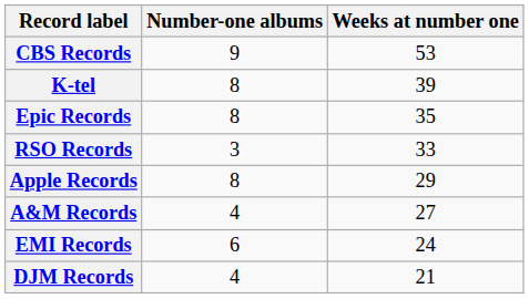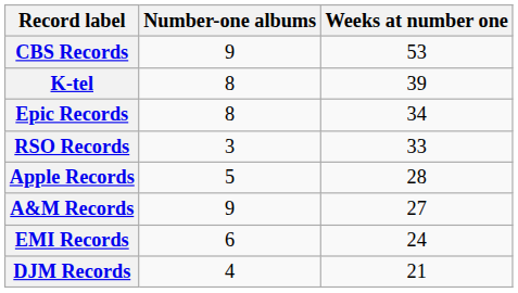Epic Records | Weeks at number one: 35 -> 34
Apple Records | Number-one albums: 8 -> 5
Apple Records | Weeks at number one: 29 -> 28
A&M Records | Number-one albums: 4 -> 9
